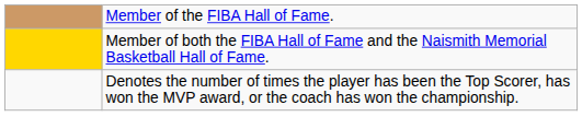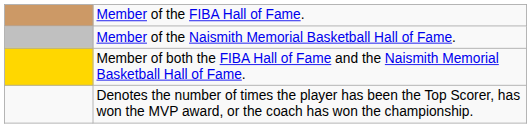+ row: Member of the Naismith Memorial Basketball Hall of Fame.
